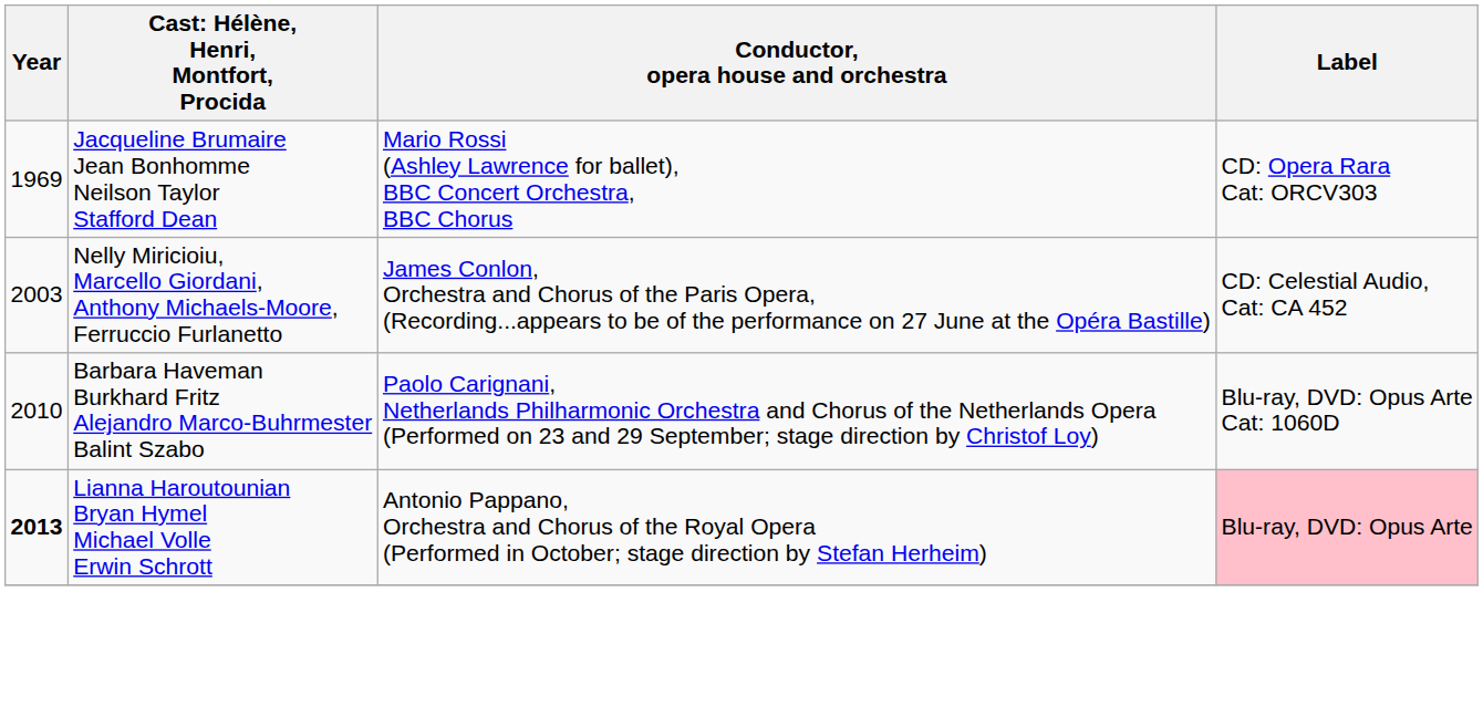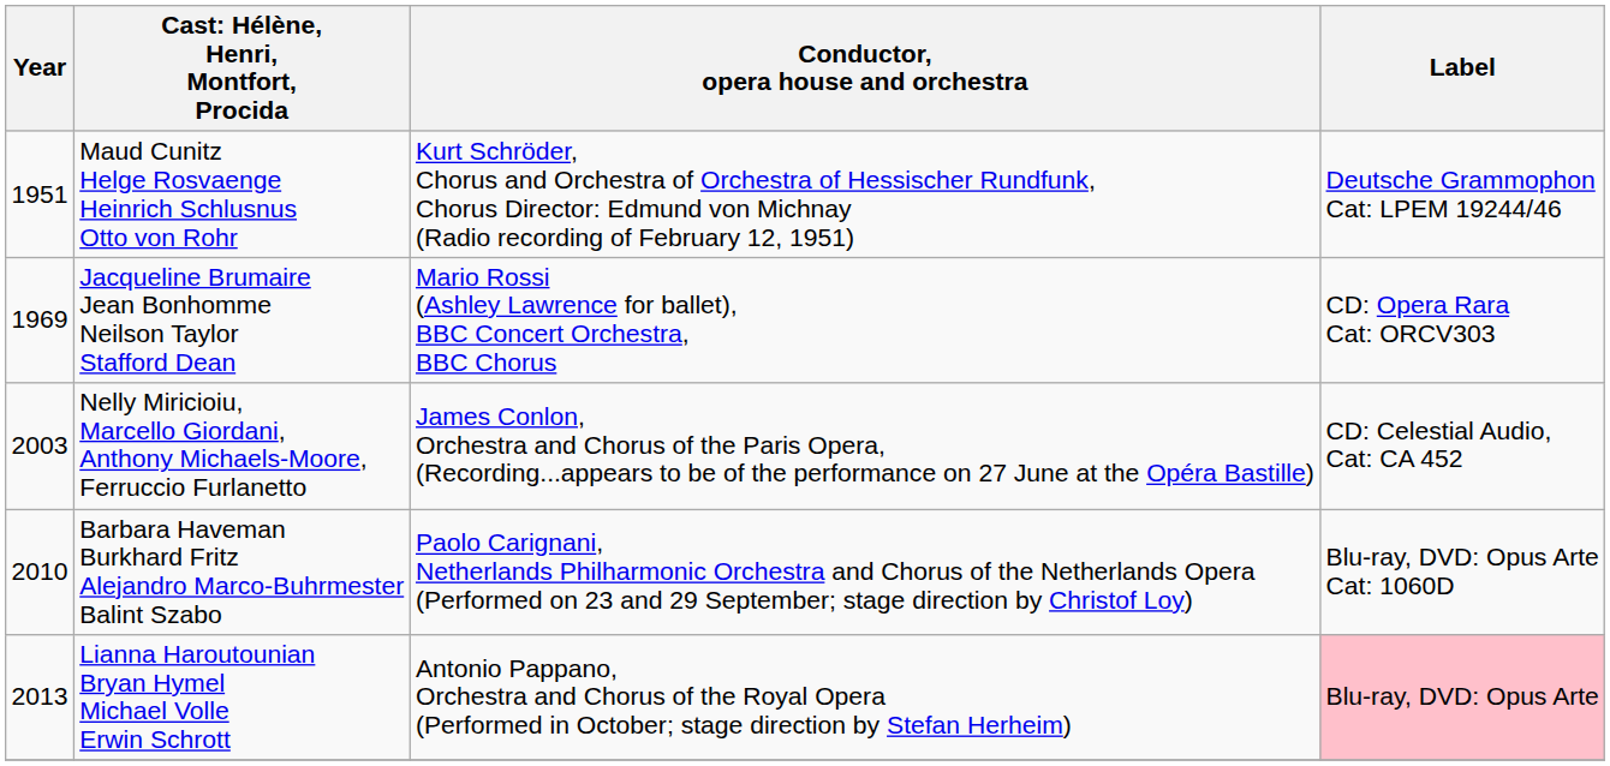+ row: 1951 | Maud Cunitz Helge Rosvaenge Heinrich Schlusnus Otto von Rohr | Kurt Schröder, Chorus and Orchestra of Orchestra of Hessischer Rundfunk, Chorus Director: Edmund von Michnay (Radio recording of February 12, 1951) | Deutsche Grammophon Cat: LPEM 19244/46
Lianna Haroutounian Bryan Hymel Michael Volle Erwin Schrott | Year: bold -> normal
